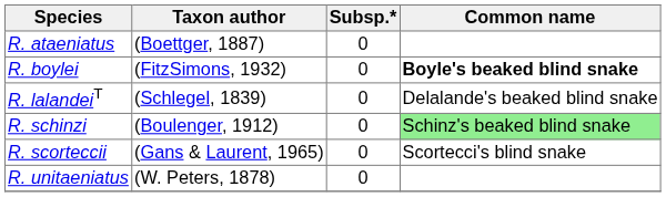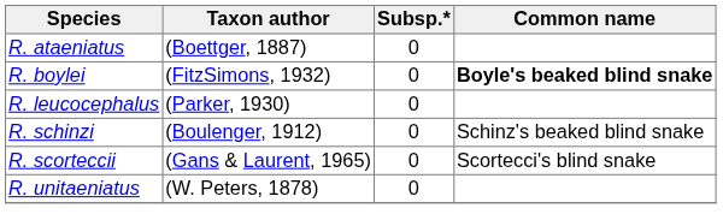- row: R. lalandeiT | (Schlegel, 1839) | 0 | Delalande's beaked blind snake
+ row: R. leucocephalus | (Parker, 1930) | 0
R. schinzi | Common name: lightgreen background -> no background
